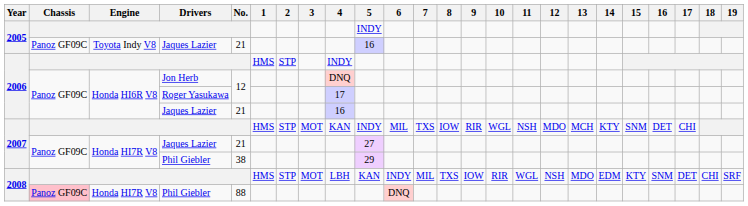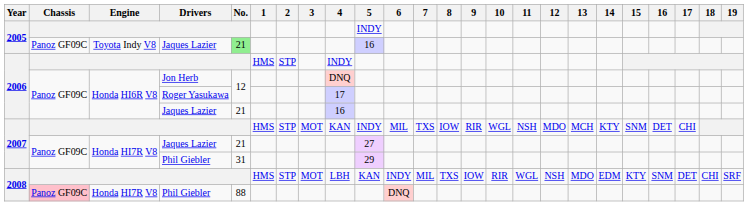2005 / Jaques Lazier | No.: no background -> lightgreen background
2007 / Phil Giebler | No.: 38 -> 31
